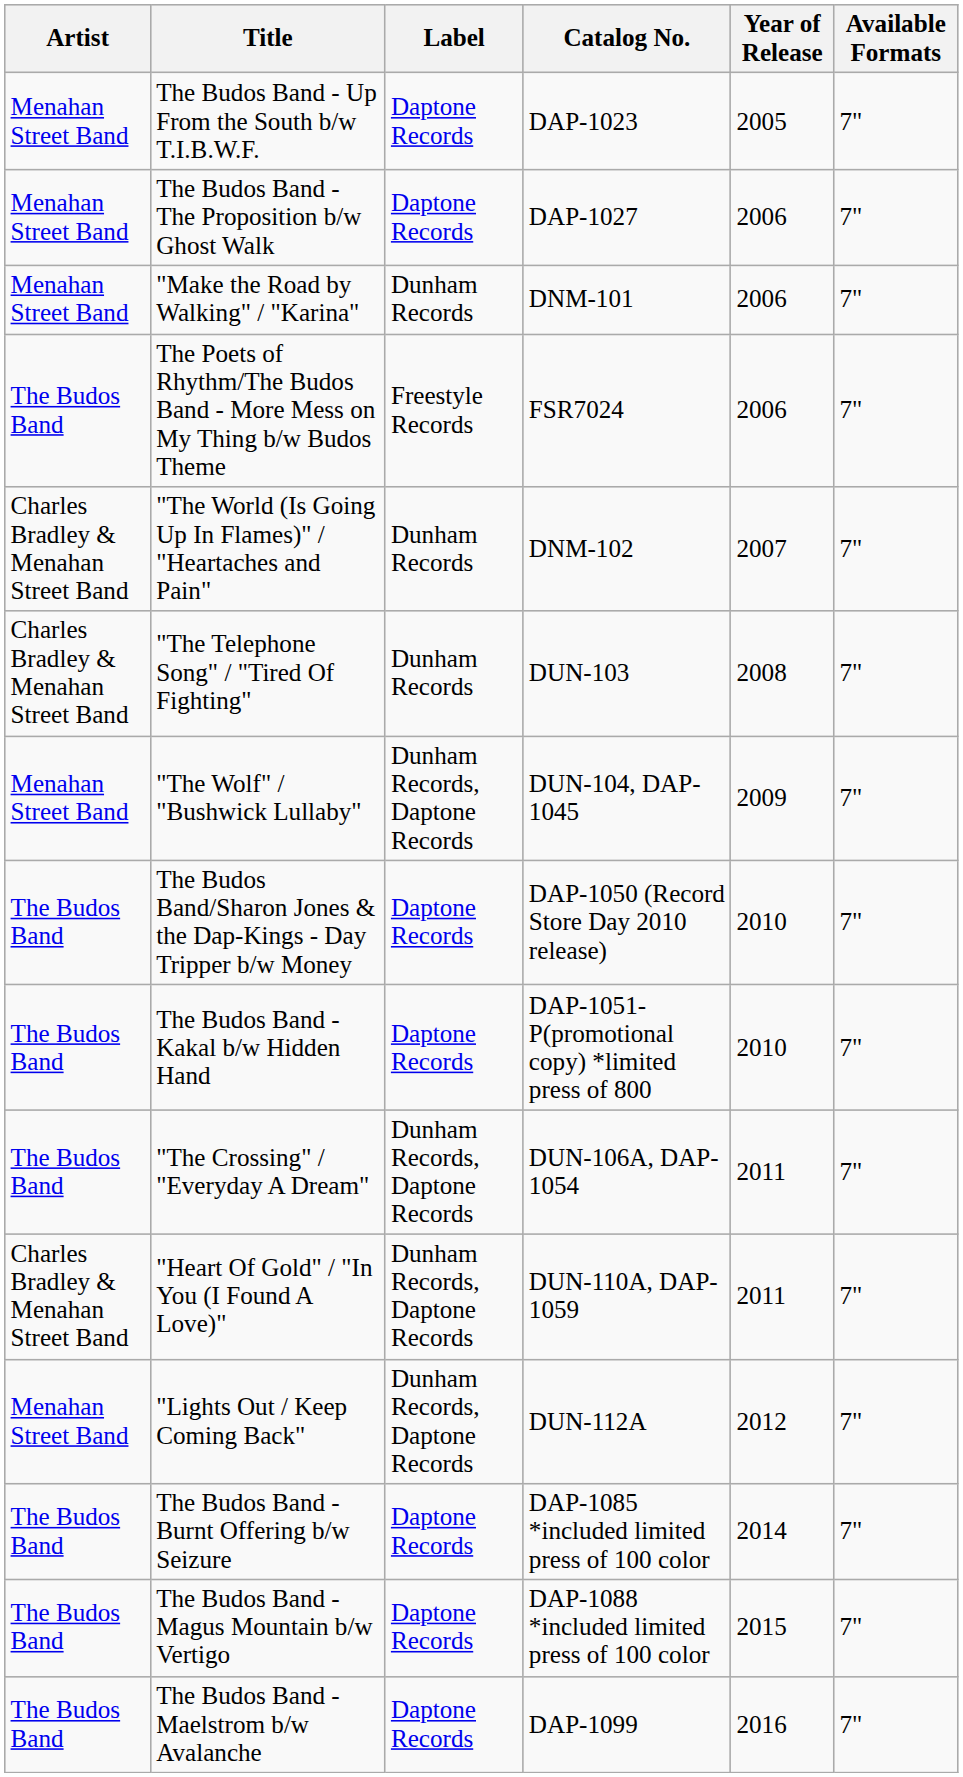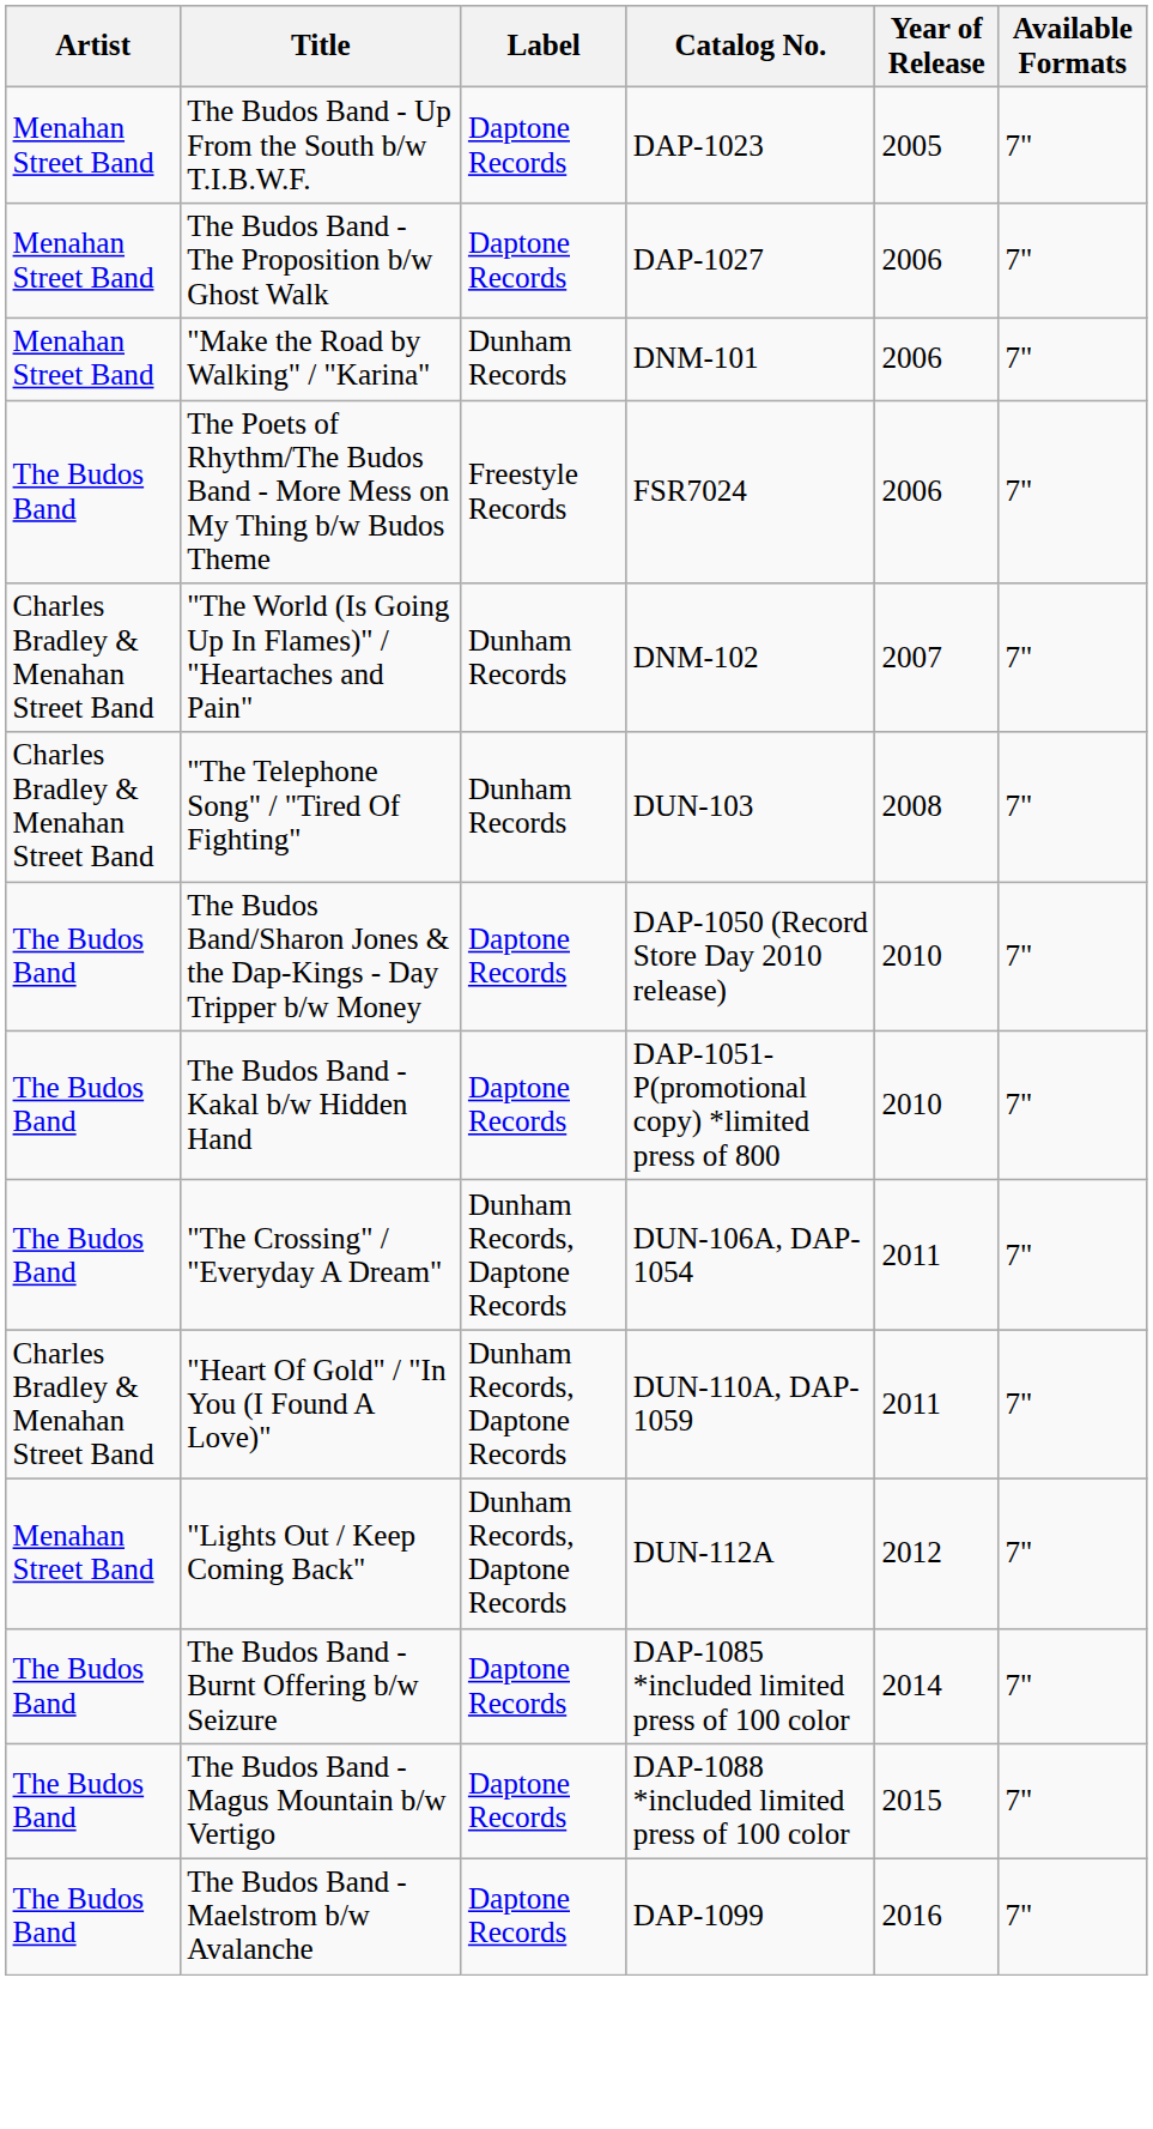- row: Menahan Street Band | "The Wolf" / "Bushwick Lullaby" | Dunham Records, Daptone Records | DUN-104, DAP-1045 | 2009 | 7"
